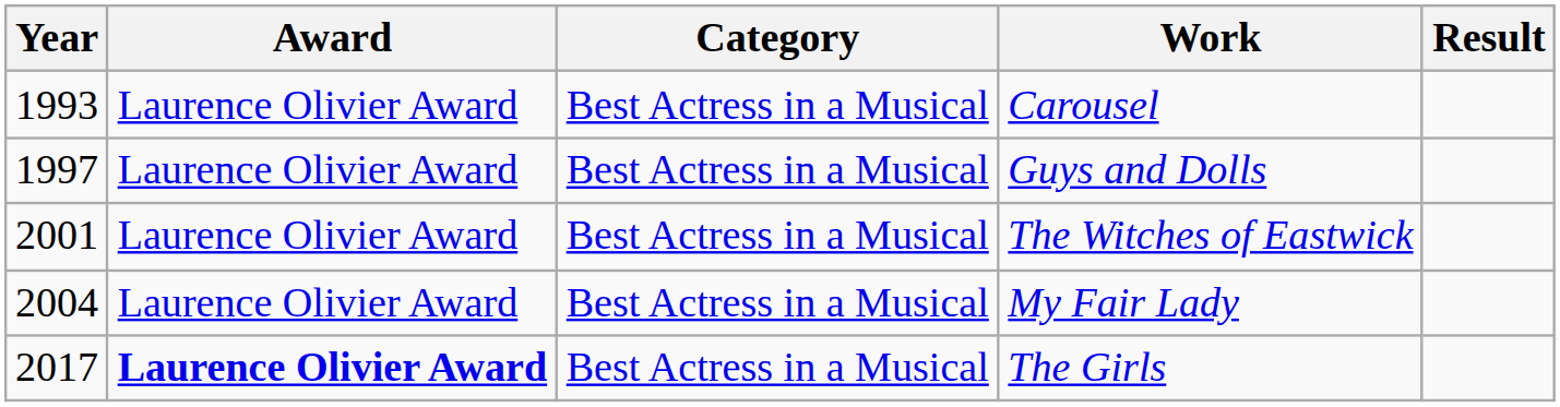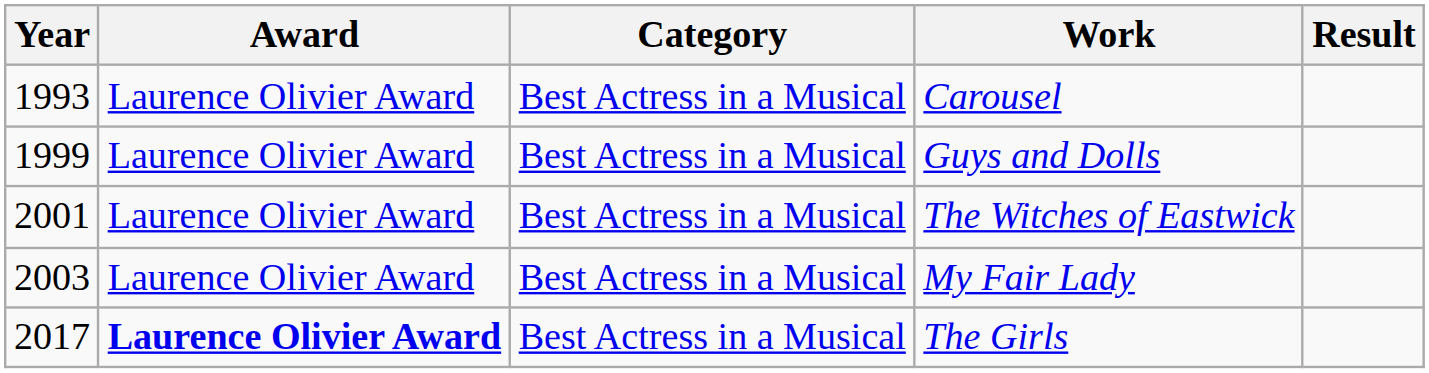Guys and Dolls | Year: 1997 -> 1999
My Fair Lady | Year: 2004 -> 2003
